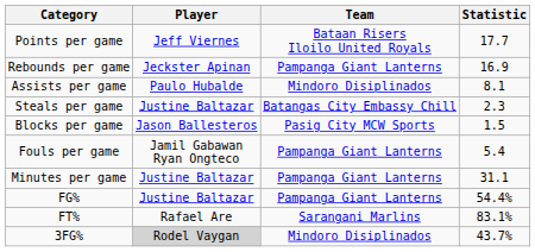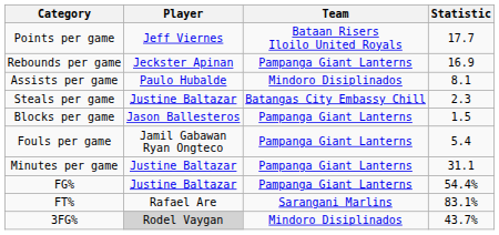Blocks per game | Team: Pasig City MCW Sports -> Pampanga Giant Lanterns
